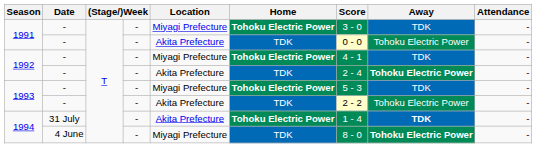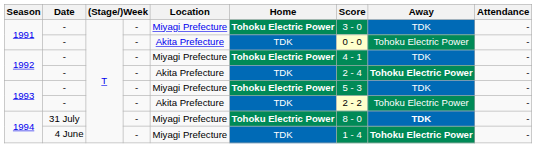1994 / 31 July | Location: Akita Prefecture -> Miyagi Prefecture
1994 / 31 July | Score: 1 - 4 -> 8 - 0
1994 / 4 June | Score: 8 - 0 -> 1 - 4
